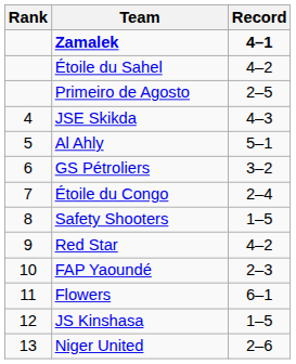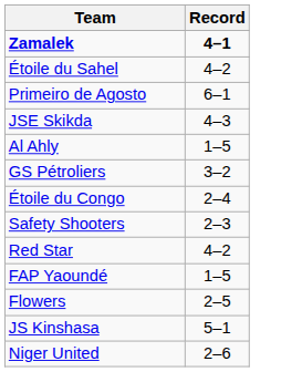- column: Rank | 4 | 5 | 6 | 7 | 8 | 9 | 10 | 11 | 12 | 13
Primeiro de Agosto | Record: 2–5 -> 6–1
Al Ahly | Record: 5–1 -> 1–5
Safety Shooters | Record: 1–5 -> 2–3
FAP Yaoundé | Record: 2–3 -> 1–5
Flowers | Record: 6–1 -> 2–5
JS Kinshasa | Record: 1–5 -> 5–1
